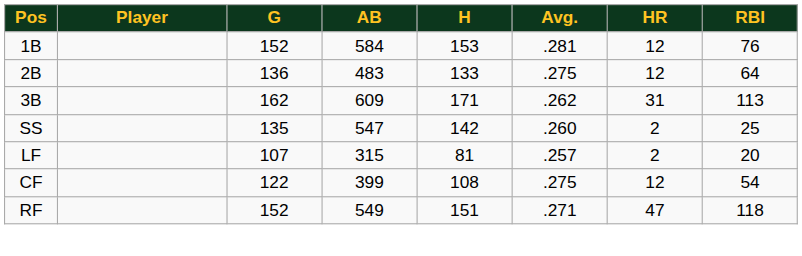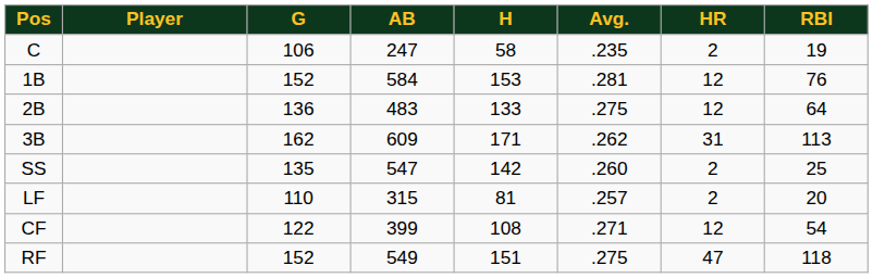+ row: C | 106 | 247 | 58 | .235 | 2 | 19
LF | G: 107 -> 110
CF | Avg.: .275 -> .271
RF | Avg.: .271 -> .275
